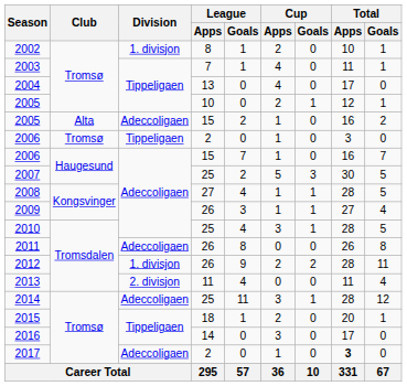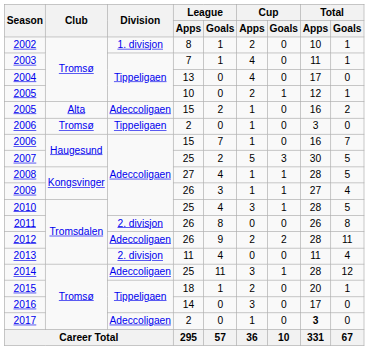2011 | Division: Adeccoligaen -> 2. divisjon
2012 | Division: 1. divisjon -> Adeccoligaen
